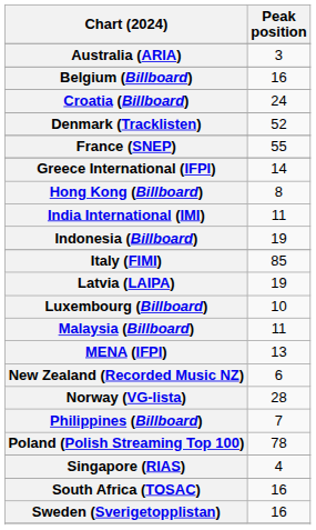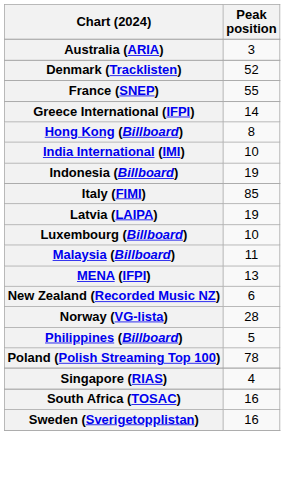- row: Belgium (Billboard) | 16
- row: Croatia (Billboard) | 24
India International (IMI) | Peak position: 11 -> 10
Philippines (Billboard) | Peak position: 7 -> 5
